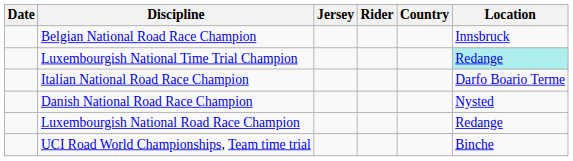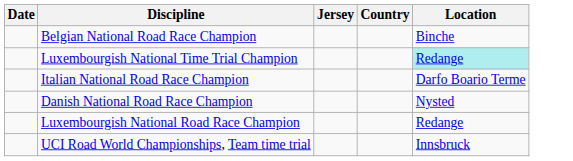- column: Rider
Belgian National Road Race Champion | Location: Innsbruck -> Binche
UCI Road World Championships, Team time trial | Location: Binche -> Innsbruck
